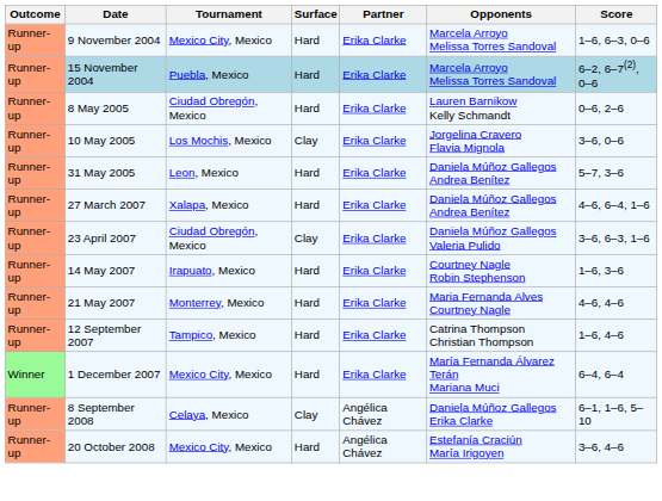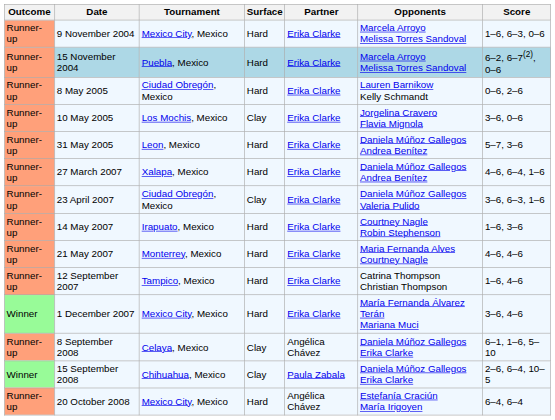1 December 2007 | Score: 6–4, 6–4 -> 3–6, 4–6
+ row: Winner | 15 September 2008 | Chihuahua, Mexico | Clay | Paula Zabala | Daniela Múñoz Gallegos Erika Clarke | 2–6, 6–4, 10–5
20 October 2008 | Score: 3–6, 4–6 -> 6–4, 6–4
